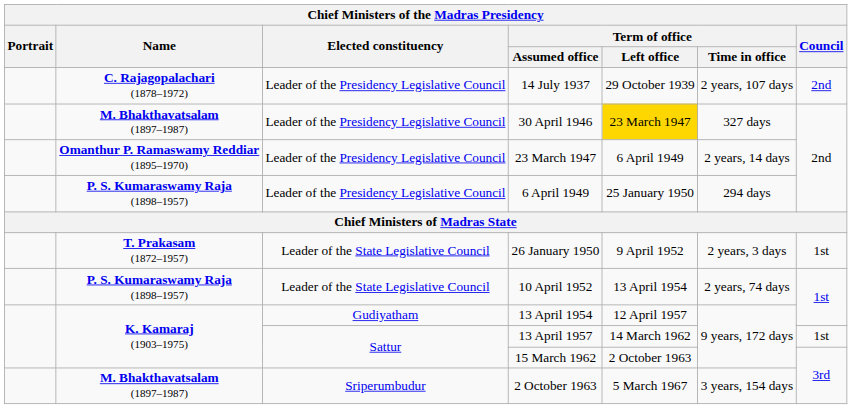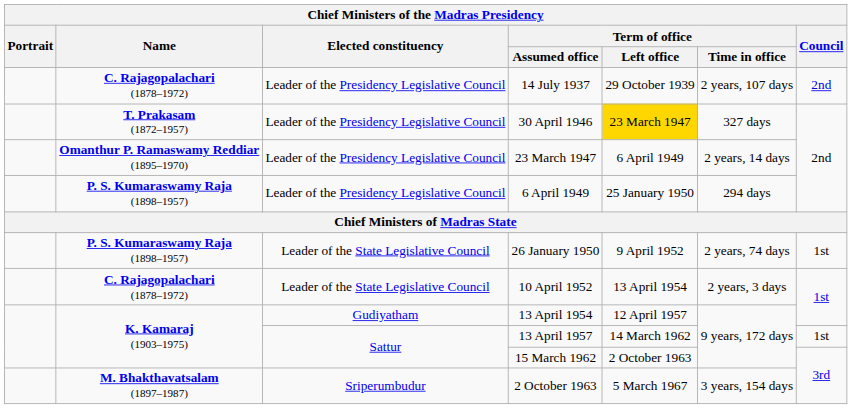30 April 1946 | Name: M. Bhakthavatsalam (1897–1987) -> T. Prakasam (1872–1957)
26 January 1950 | Name: T. Prakasam (1872–1957) -> P. S. Kumaraswamy Raja (1898–1957)
26 January 1950 | Term of office / Time in office: 2 years, 3 days -> 2 years, 74 days
10 April 1952 | Name: P. S. Kumaraswamy Raja (1898–1957) -> C. Rajagopalachari (1878–1972)
10 April 1952 | Term of office / Time in office: 2 years, 74 days -> 2 years, 3 days
